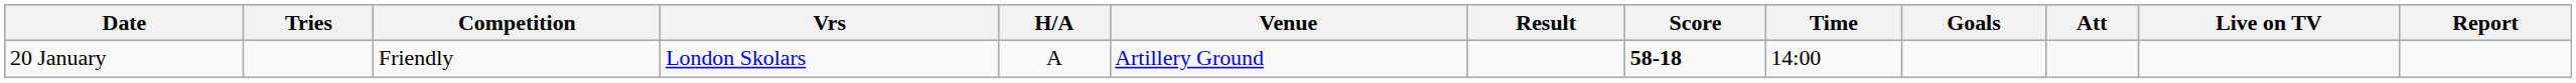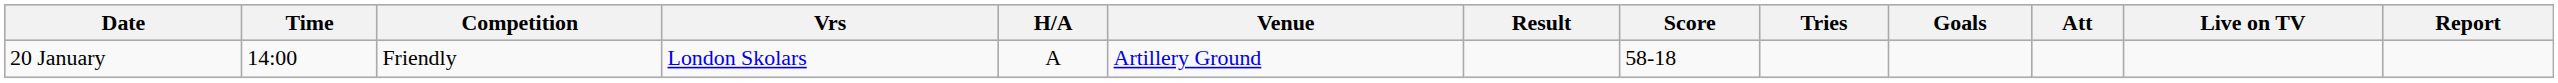columns swapped: Time <-> Tries
20 January | Score: bold -> normal
